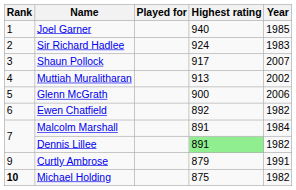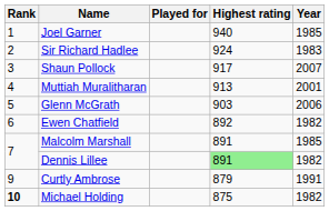Muttiah Muralitharan | Year: 2002 -> 2001
Glenn McGrath | Highest rating: 900 -> 903
Malcolm Marshall | Year: 1984 -> 1985
